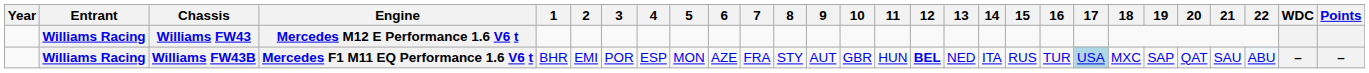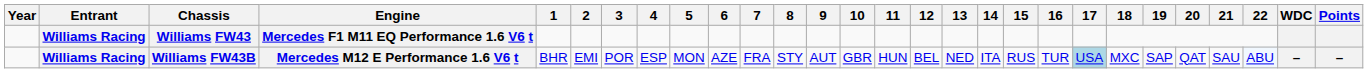Williams FW43 | Engine: Mercedes M12 E Performance 1.6 V6 t -> Mercedes F1 M11 EQ Performance 1.6 V6 t
Williams FW43B | Engine: Mercedes F1 M11 EQ Performance 1.6 V6 t -> Mercedes M12 E Performance 1.6 V6 t
Williams FW43B | 12: bold -> normal
